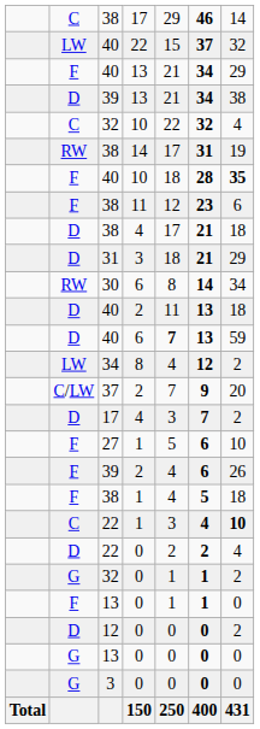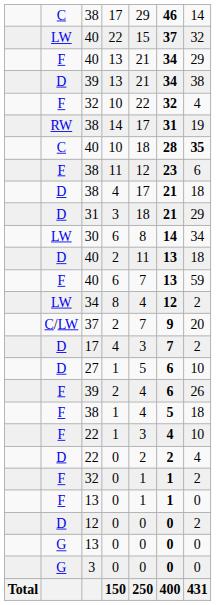32 / 10 | column 2: C -> F
40 / 10 | column 2: F -> C
30 | column 2: RW -> LW
40 / 6 | column 2: D -> F
40 / 6 | column 5: bold -> normal
27 | column 2: F -> D
22 / 1 | column 2: C -> F
22 / 1 | column 7: bold -> normal
32 / 0 | column 2: G -> F
